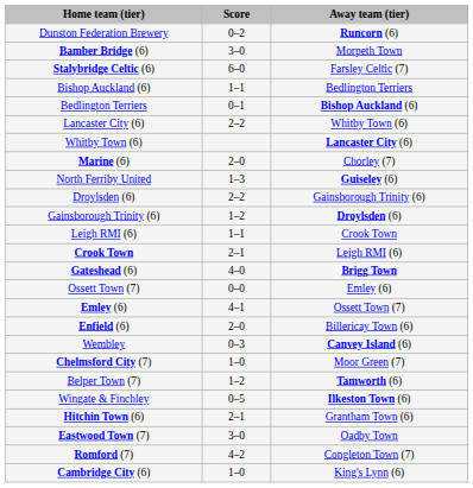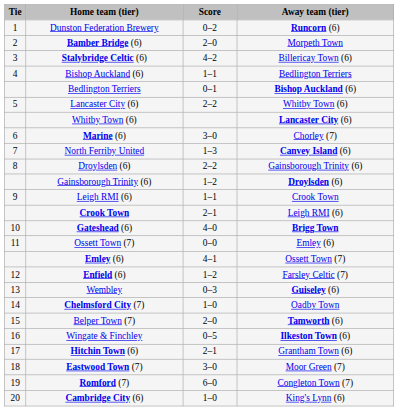+ column: Tie | 1 | 2 | 3 | 4 | 5 | 6 | 7 | 8 | 9 | 10 | 11 | 12 | 13 | 14 | 15 | 16 | 17 | 18 | 19 | 20
Bamber Bridge (6) | Score: 3–0 -> 2–0
Stalybridge Celtic (6) | Score: 6–0 -> 4–2
Stalybridge Celtic (6) | Away team (tier): Farsley Celtic (7) -> Billericay Town (6)
Marine (6) | Score: 2–0 -> 3–0
North Ferriby United | Away team (tier): Guiseley (6) -> Canvey Island (6)
Enfield (6) | Score: 2–0 -> 1–2
Enfield (6) | Away team (tier): Billericay Town (6) -> Farsley Celtic (7)
Wembley | Away team (tier): Canvey Island (6) -> Guiseley (6)
Chelmsford City (7) | Away team (tier): Moor Green (7) -> Oadby Town
Belper Town (7) | Score: 1–2 -> 2–0
Eastwood Town (7) | Away team (tier): Oadby Town -> Moor Green (7)
Romford (7) | Score: 4–2 -> 6–0
